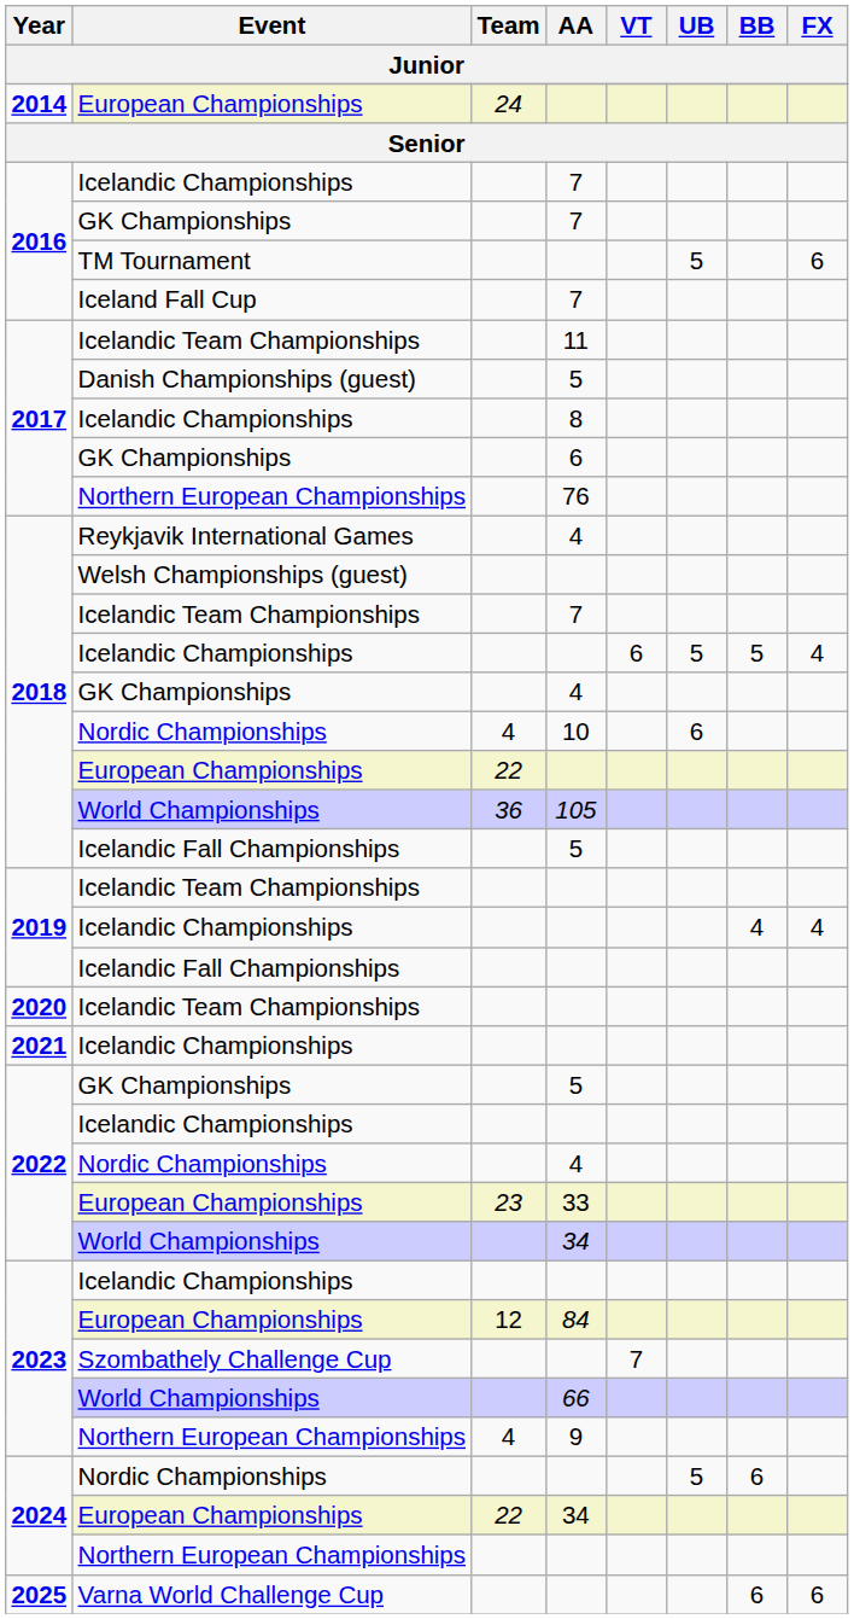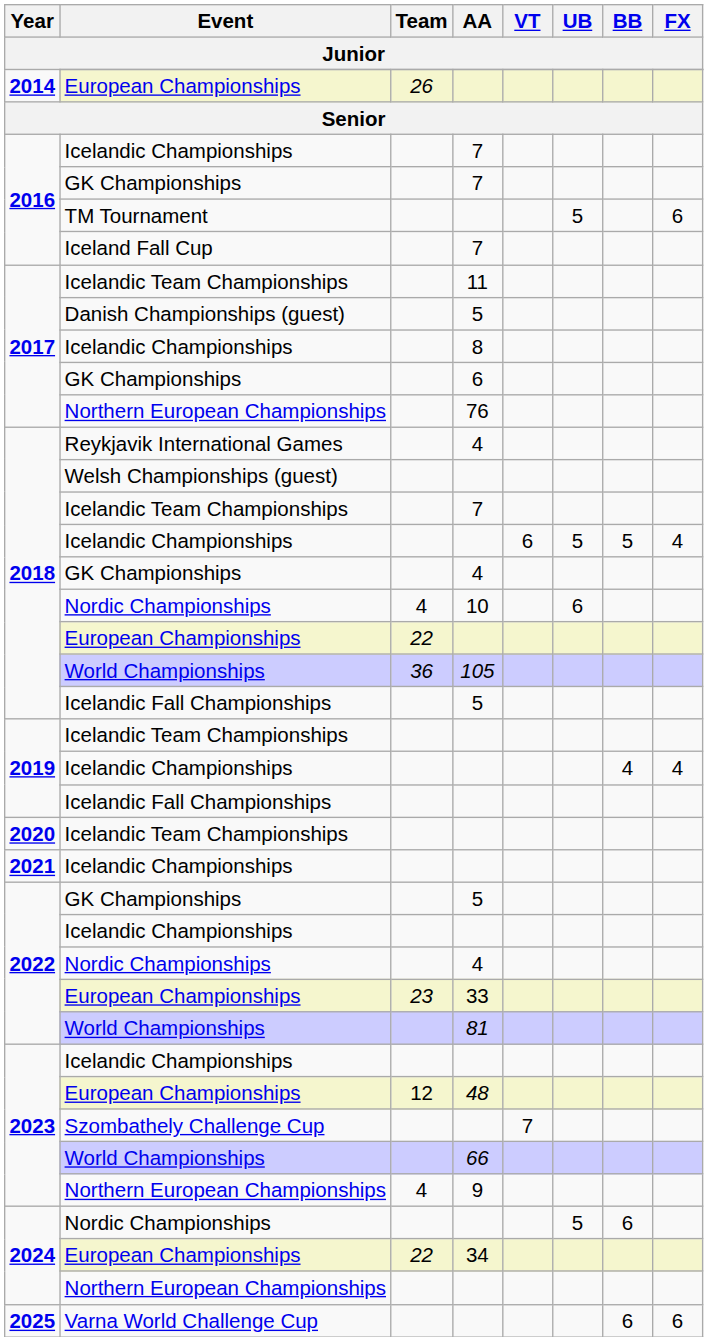2014 / European Championships | Team: 24 -> 26
2022 / World Championships | AA: 34 -> 81
2023 / European Championships | AA: 84 -> 48
